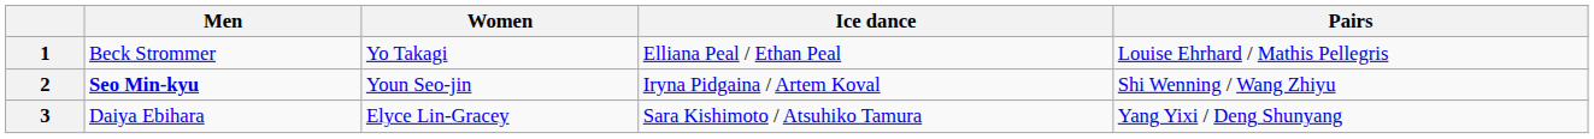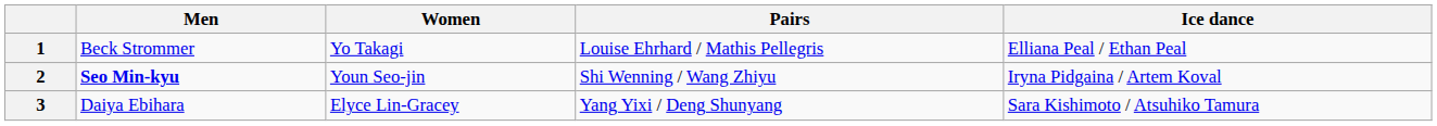columns swapped: Pairs <-> Ice dance
